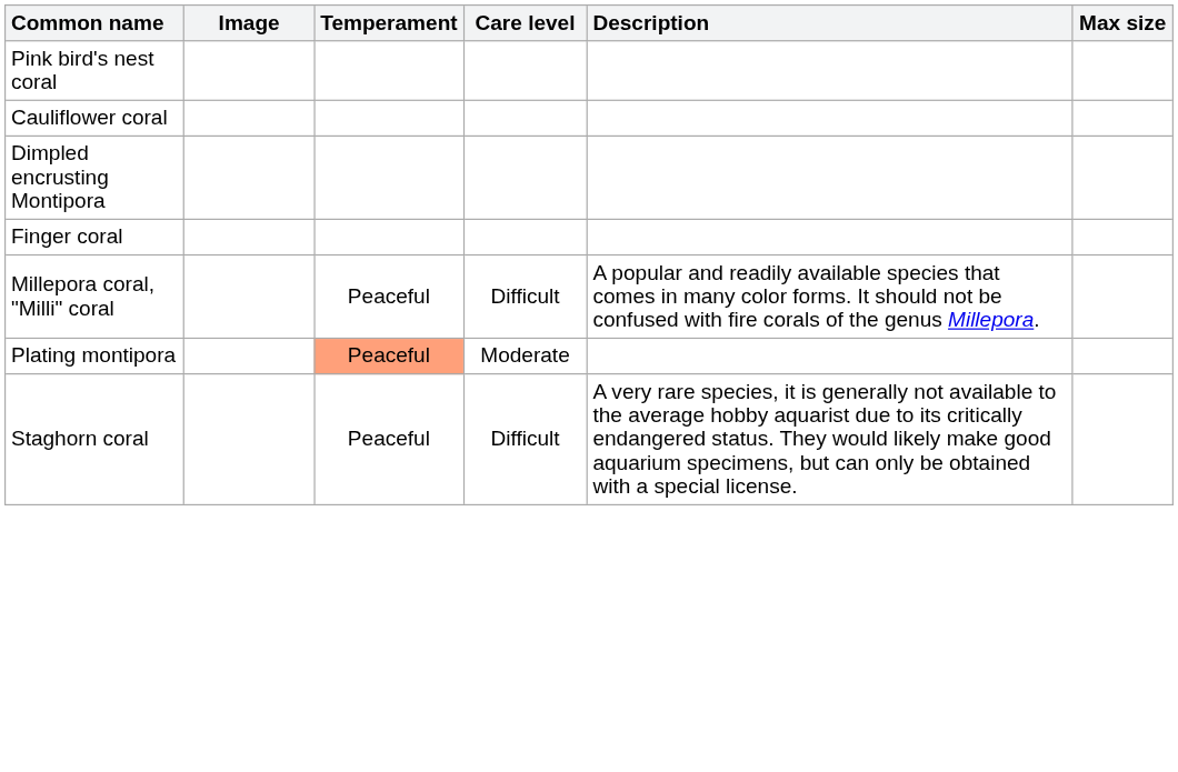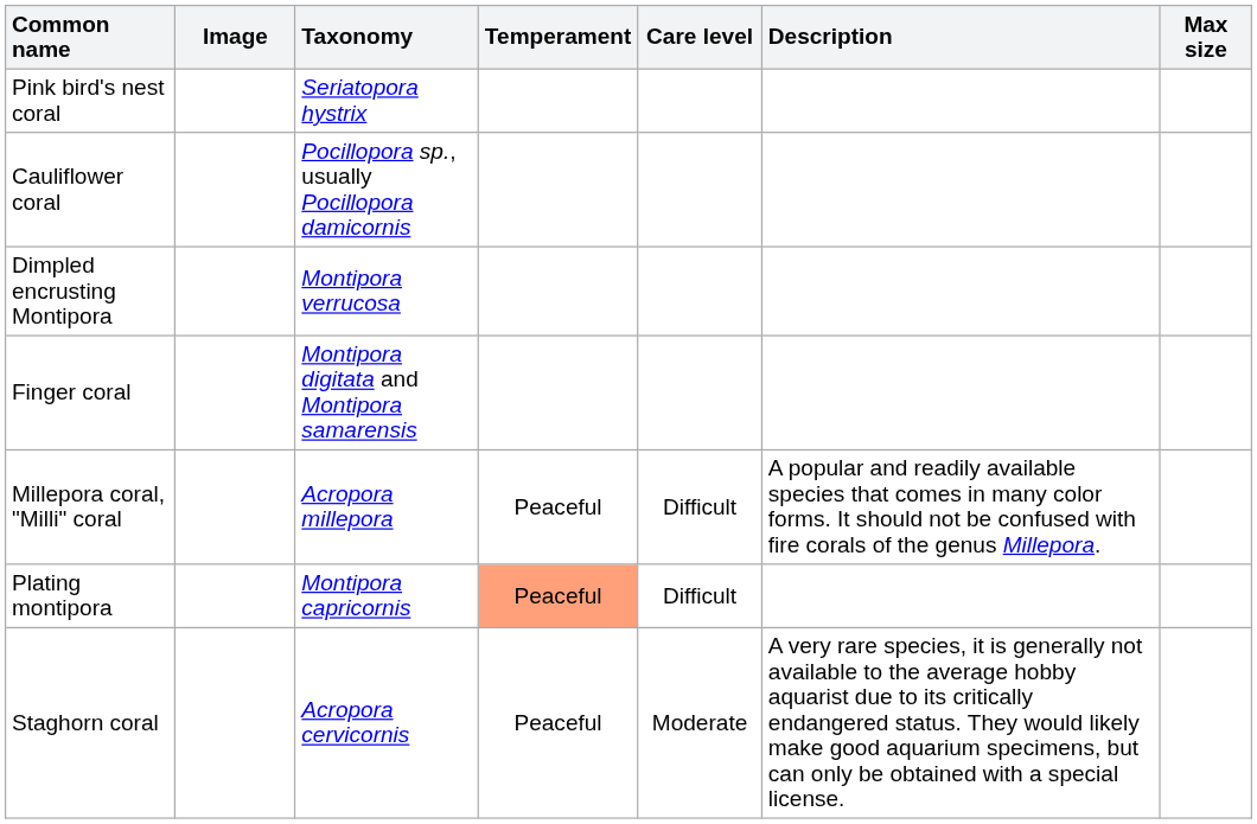+ column: Taxonomy | Seriatopora hystrix | Pocillopora sp., usually Pocillopora damicornis | Montipora verrucosa | Montipora digitata and Montipora samarensis | Acropora millepora | Montipora capricornis | Acropora cervicornis
Plating montipora | Care level: Moderate -> Difficult
Staghorn coral | Care level: Difficult -> Moderate
